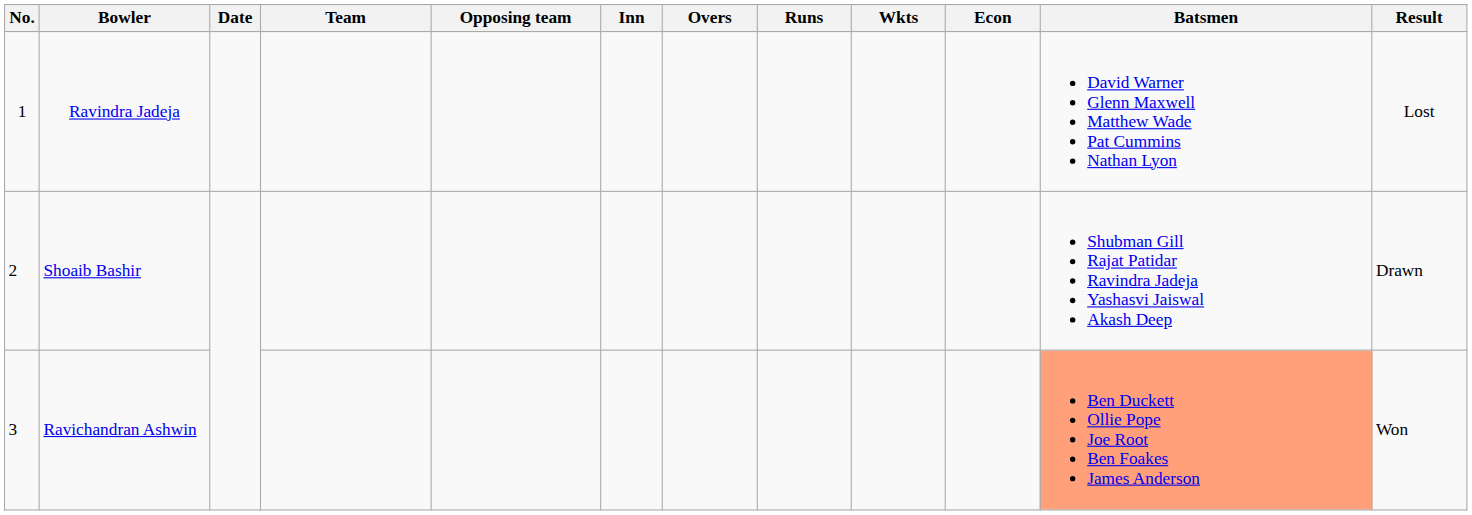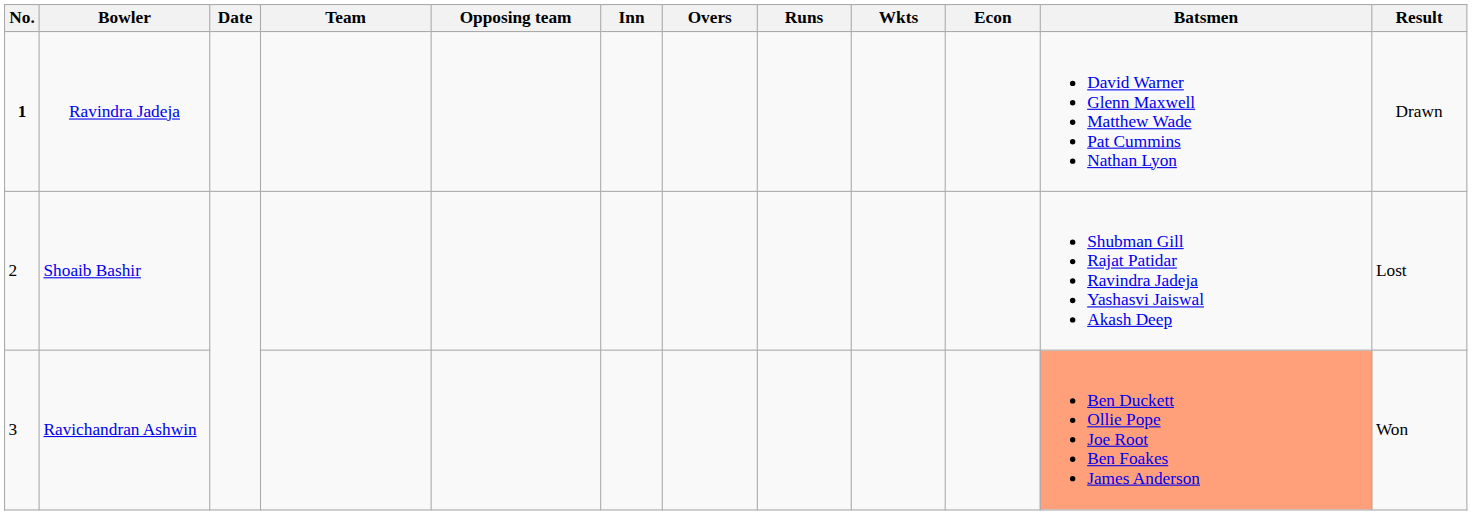Ravindra Jadeja | No.: normal -> bold
Ravindra Jadeja | Result: Lost -> Drawn
Shoaib Bashir | Result: Drawn -> Lost
